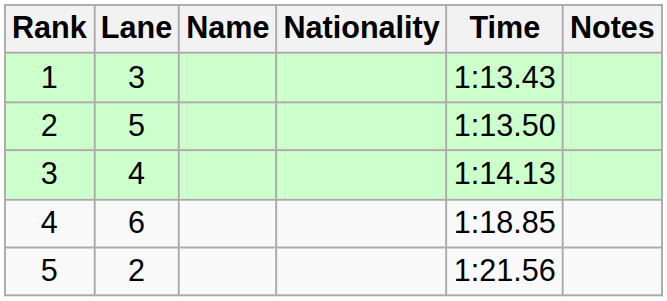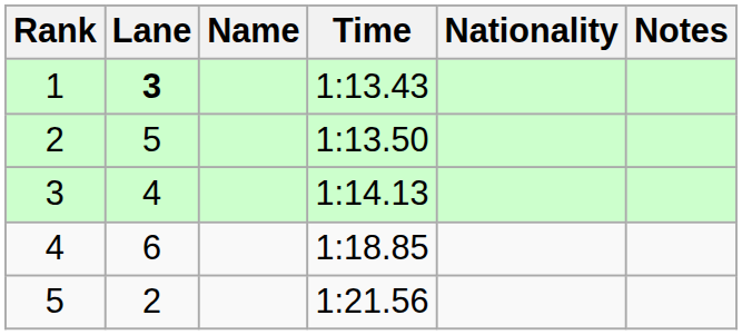columns swapped: Nationality <-> Time
1 | Lane: normal -> bold
